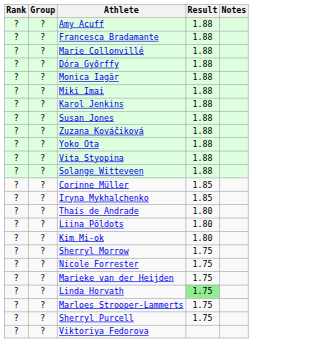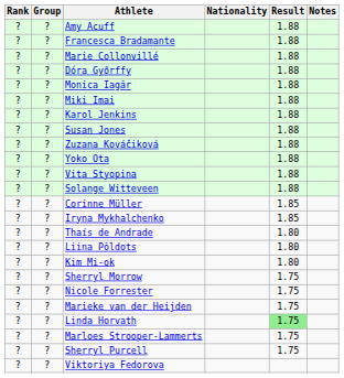+ column: Nationality
